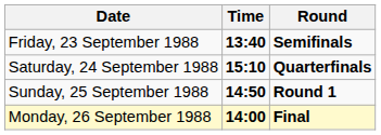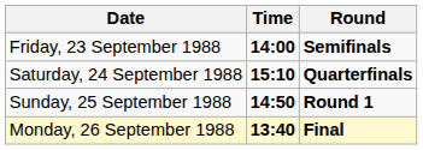Friday, 23 September 1988 | Time: 13:40 -> 14:00
Monday, 26 September 1988 | Time: 14:00 -> 13:40
